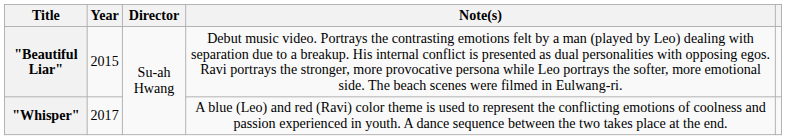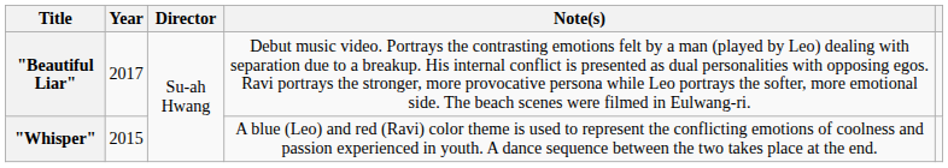"Beautiful Liar" | Year: 2015 -> 2017
"Whisper" | Year: 2017 -> 2015
